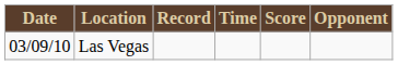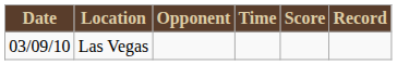columns swapped: Opponent <-> Record
